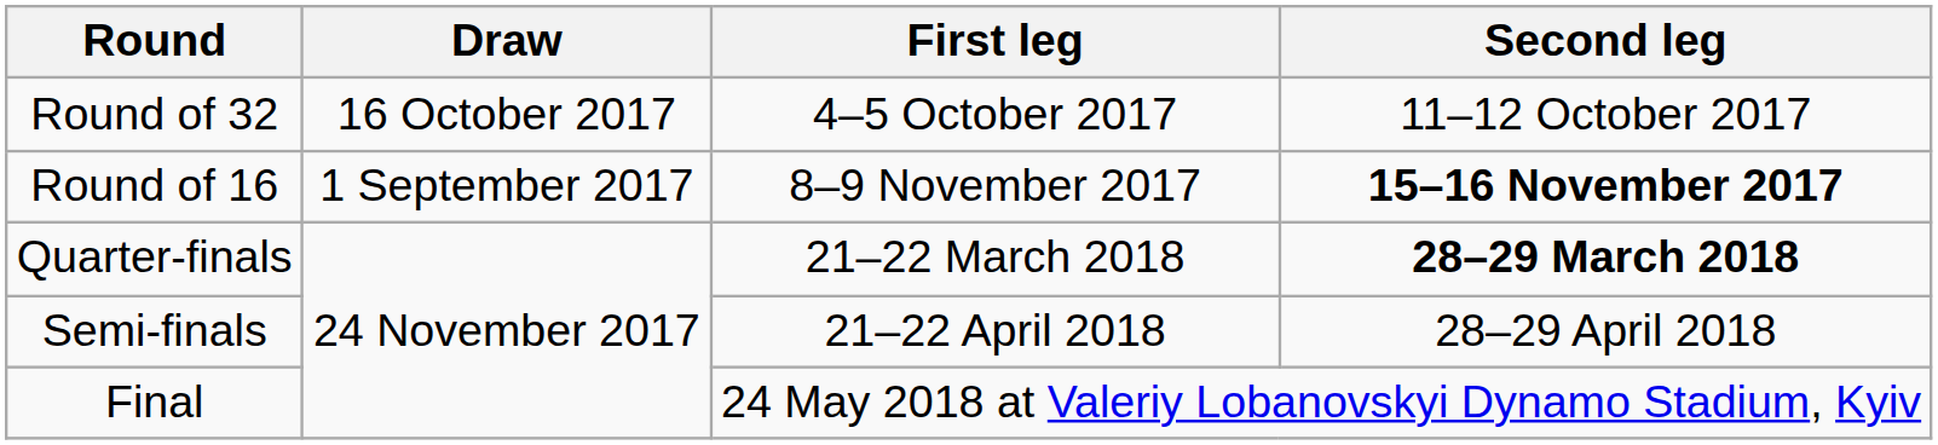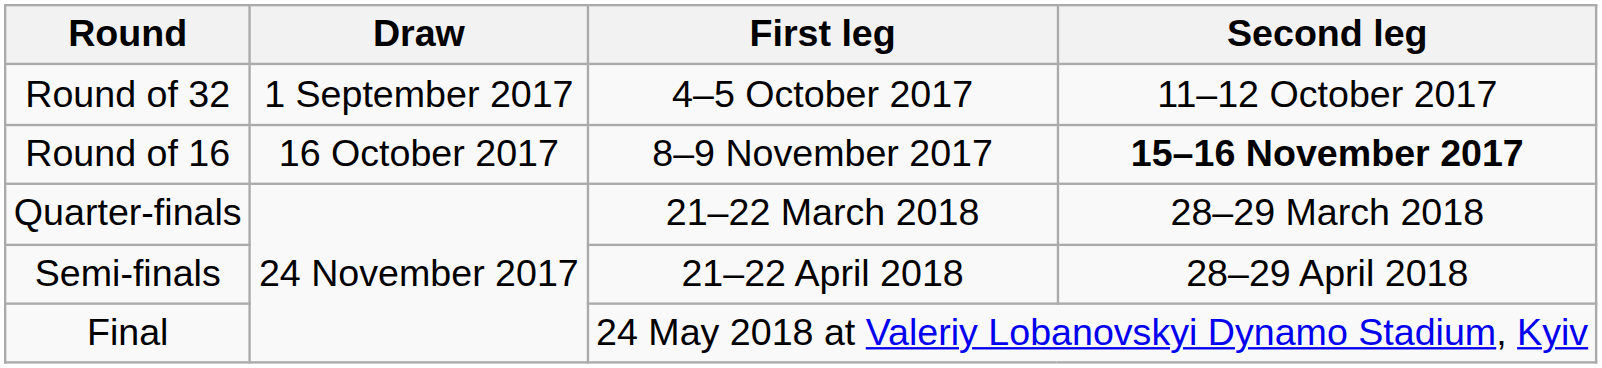Round of 32 | Draw: 16 October 2017 -> 1 September 2017
Round of 16 | Draw: 1 September 2017 -> 16 October 2017
Quarter-finals | Second leg: bold -> normal
